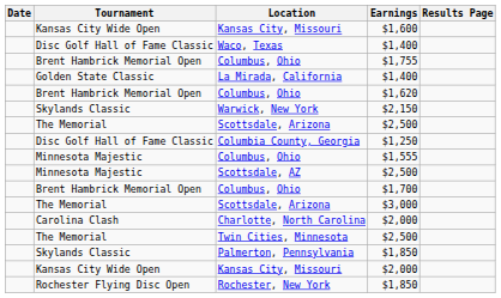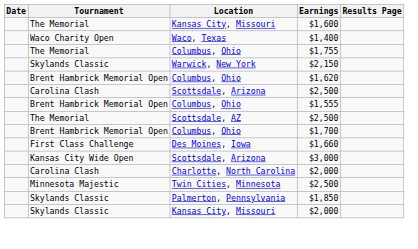Kansas City, Missouri / $1,600 | Tournament: Kansas City Wide Open -> The Memorial
Waco, Texas | Tournament: Disc Golf Hall of Fame Classic -> Waco Charity Open
Columbus, Ohio / $1,755 | Tournament: Brent Hambrick Memorial Open -> The Memorial
- row: Golden State Classic | La Mirada, California | $1,400
rows swapped: Columbus, Ohio / $1,620 <-> Warwick, New York
Scottsdale, Arizona / $2,500 | Tournament: The Memorial -> Carolina Clash
- row: Disc Golf Hall of Fame Classic | Columbia County, Georgia | $1,250
Columbus, Ohio / $1,555 | Tournament: Minnesota Majestic -> Brent Hambrick Memorial Open
Scottsdale, AZ | Tournament: Minnesota Majestic -> The Memorial
+ row: First Class Challenge | Des Moines, Iowa | $1,660
Scottsdale, Arizona / $3,000 | Tournament: The Memorial -> Kansas City Wide Open
Twin Cities, Minnesota | Tournament: The Memorial -> Minnesota Majestic
Kansas City, Missouri / $2,000 | Tournament: Kansas City Wide Open -> Skylands Classic
- row: Rochester Flying Disc Open | Rochester, New York | $1,850
